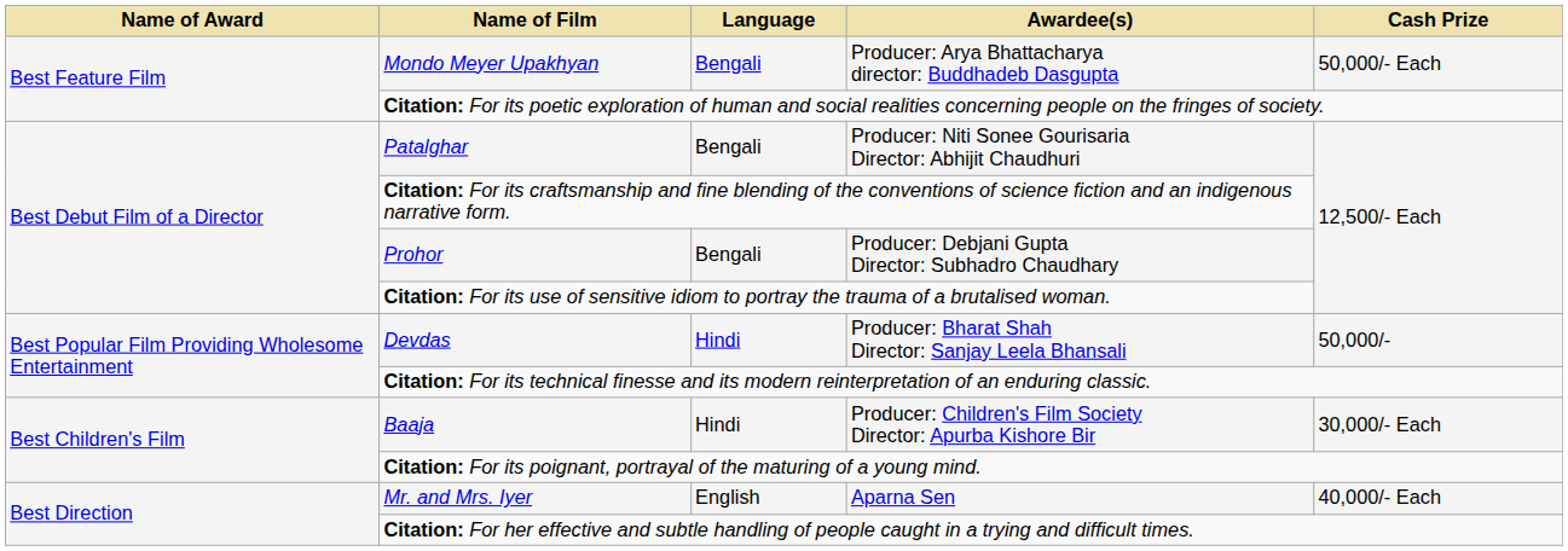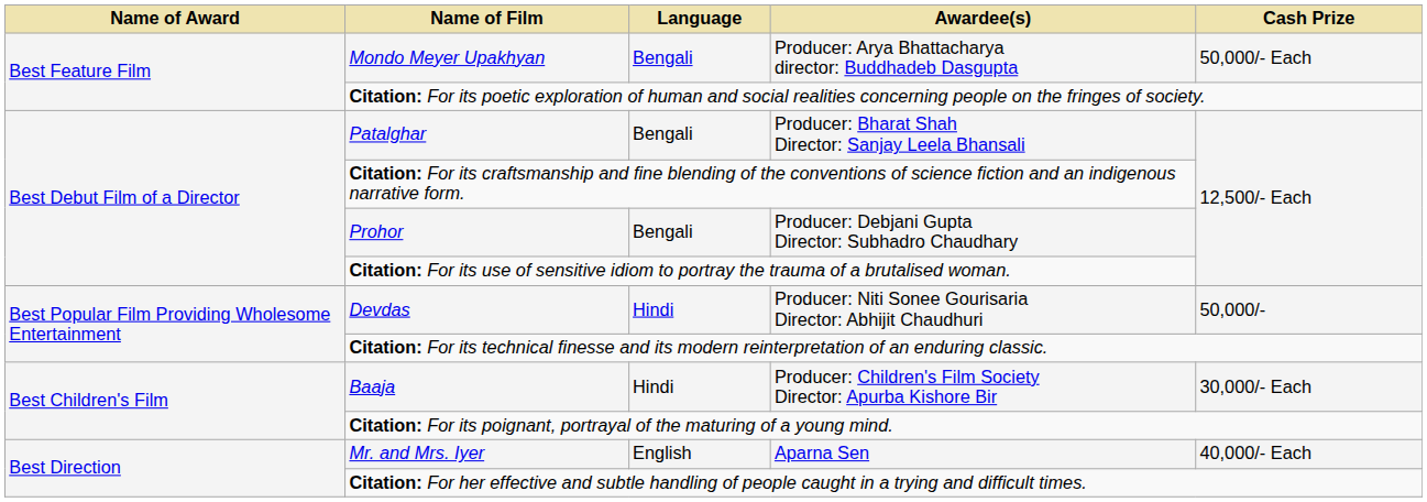Patalghar | Awardee(s): Producer: Niti Sonee Gourisaria Director: Abhijit Chaudhuri -> Producer: Bharat Shah Director: Sanjay Leela Bhansali
Devdas | Awardee(s): Producer: Bharat Shah Director: Sanjay Leela Bhansali -> Producer: Niti Sonee Gourisaria Director: Abhijit Chaudhuri
